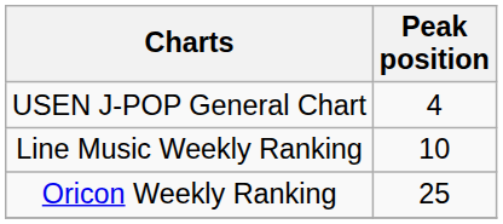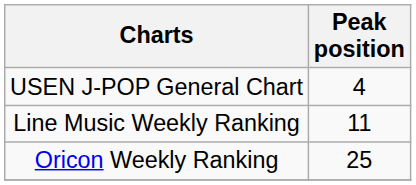Line Music Weekly Ranking | Peak position: 10 -> 11
